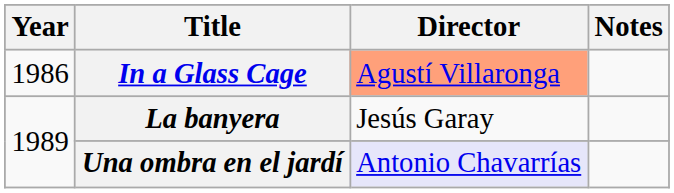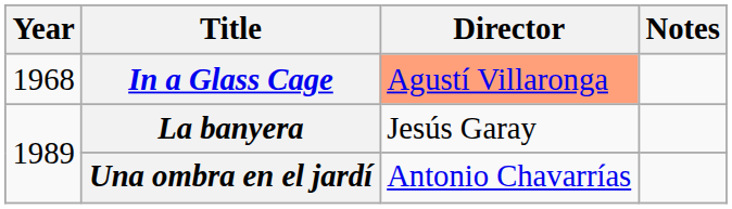In a Glass Cage | Year: 1986 -> 1968
Una ombra en el jardí | Director: lavender background -> no background
